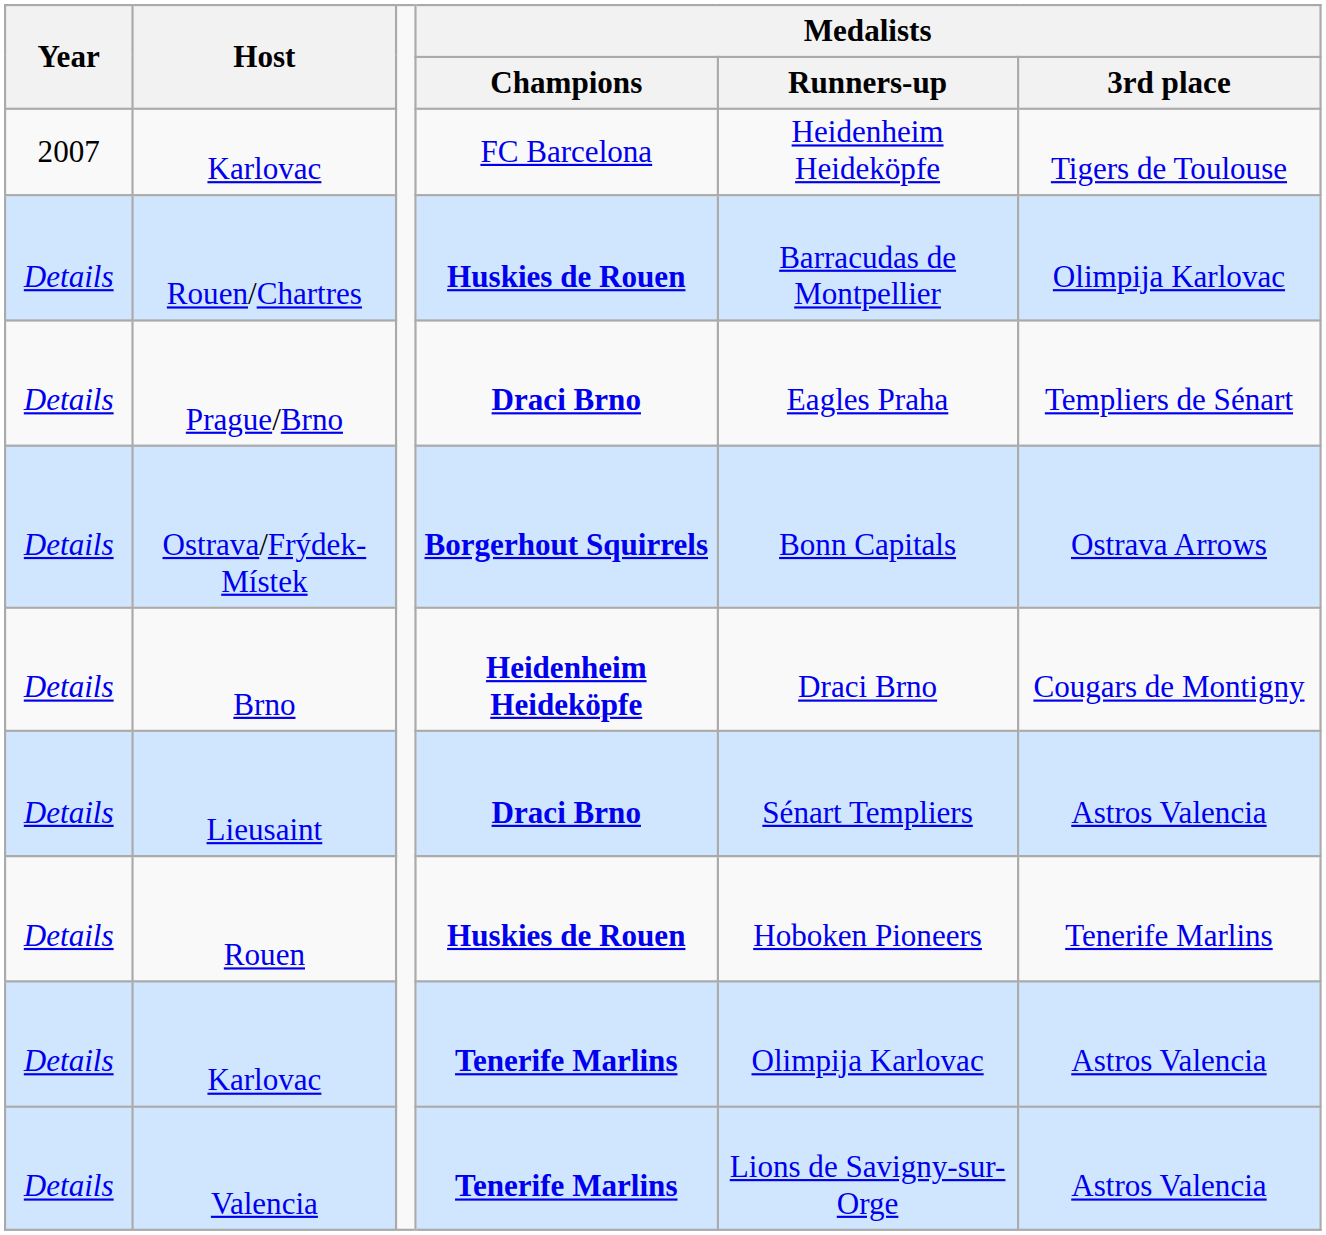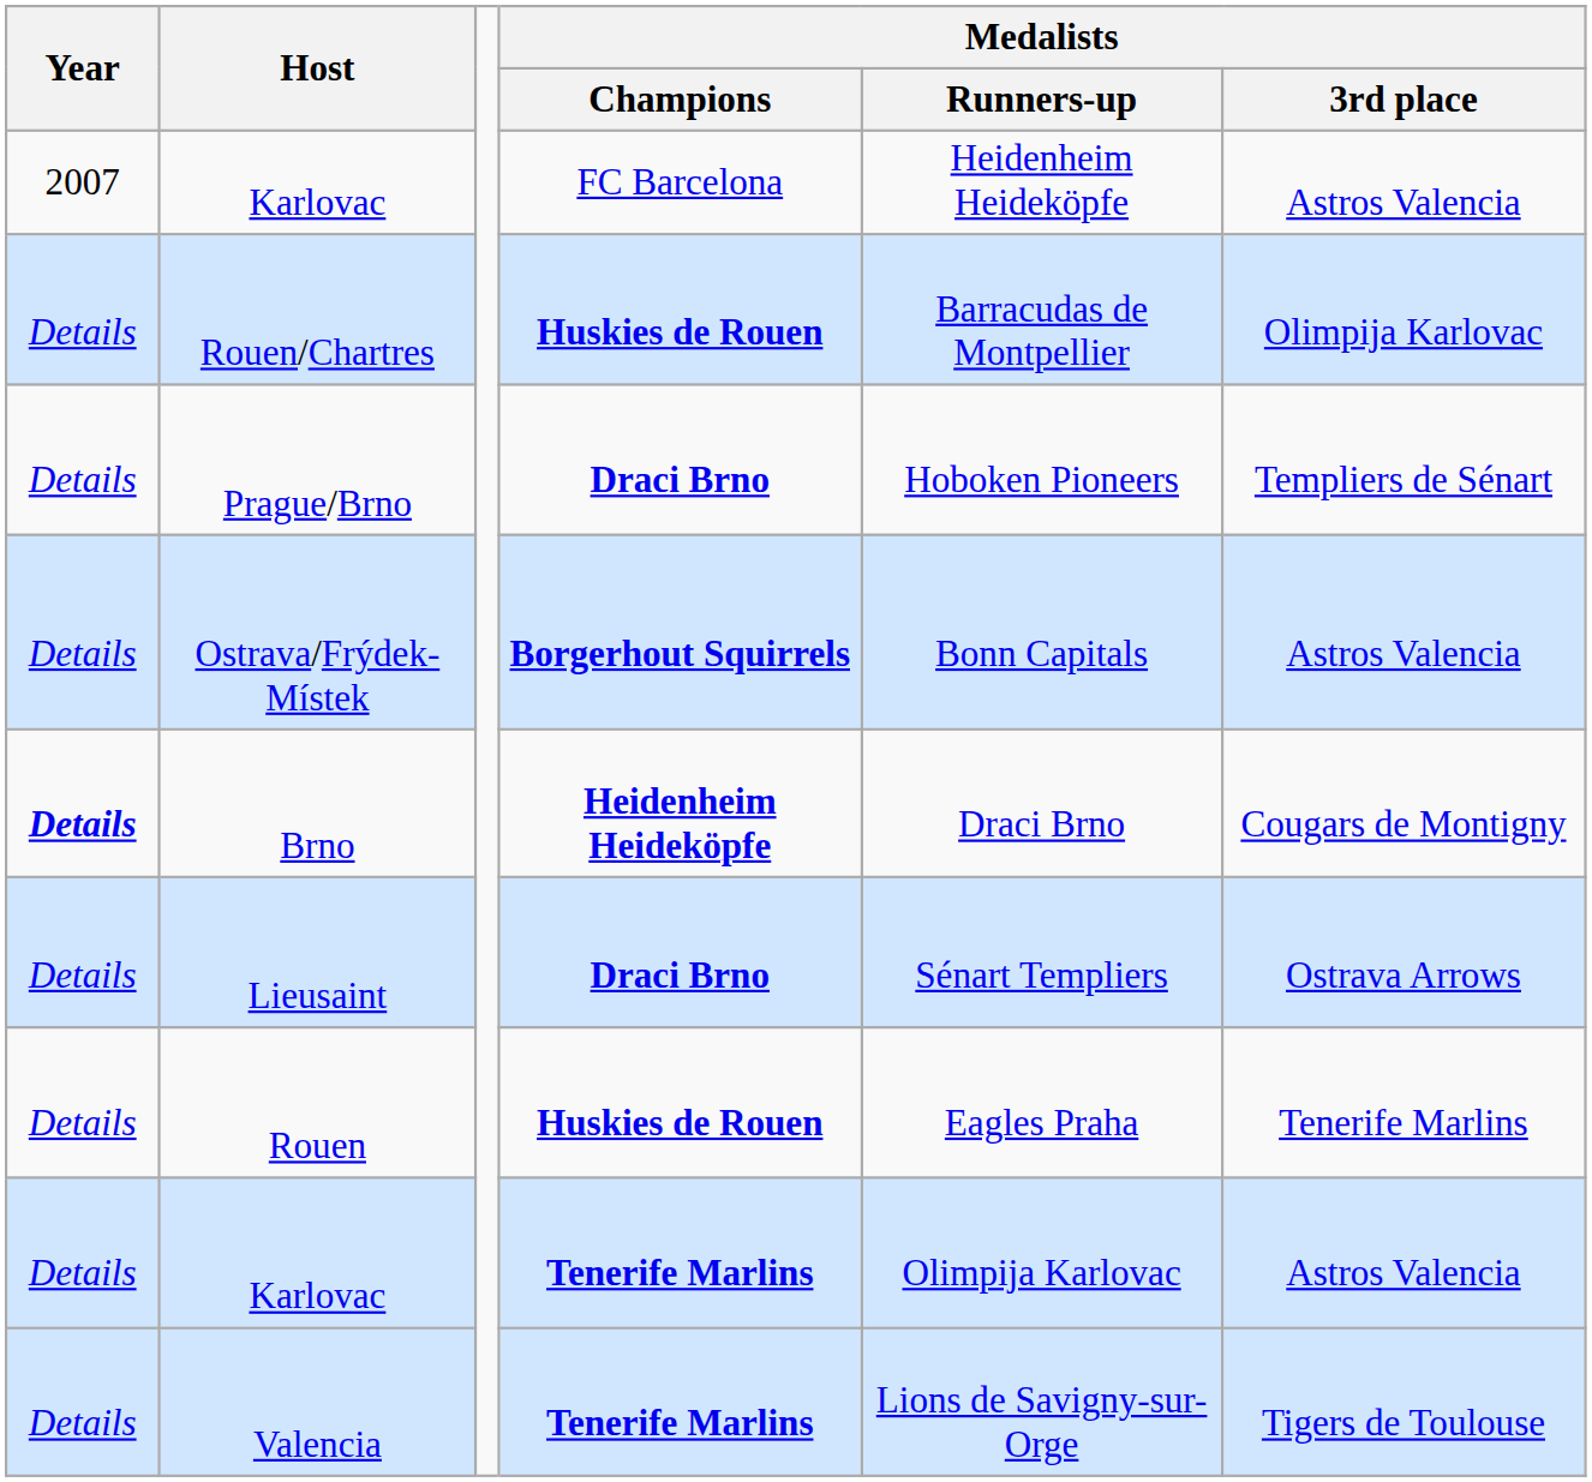Karlovac / FC Barcelona | Medalists / 3rd place: Tigers de Toulouse -> Astros Valencia
Prague/Brno | Medalists / Runners-up: Eagles Praha -> Hoboken Pioneers
Ostrava/Frýdek-Místek | Medalists / 3rd place: Ostrava Arrows -> Astros Valencia
Brno | Year: normal -> bold
Lieusaint | Medalists / 3rd place: Astros Valencia -> Ostrava Arrows
Rouen | Medalists / Runners-up: Hoboken Pioneers -> Eagles Praha
Valencia | Medalists / 3rd place: Astros Valencia -> Tigers de Toulouse
